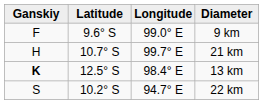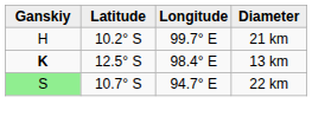- row: F | 9.6° S | 99.0° E | 9 km
21 km | Latitude: 10.7° S -> 10.2° S
22 km | Ganskiy: no background -> lightgreen background
22 km | Latitude: 10.2° S -> 10.7° S
